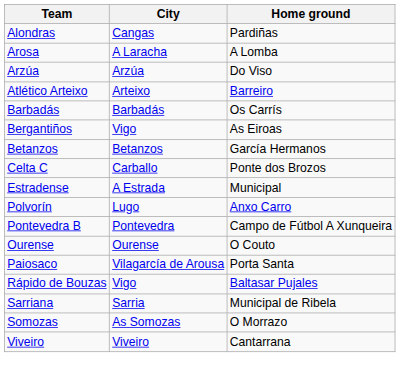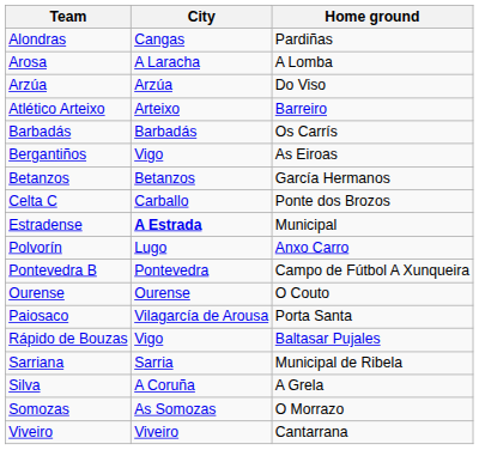Estradense | City: normal -> bold
+ row: Silva | A Coruña | A Grela
